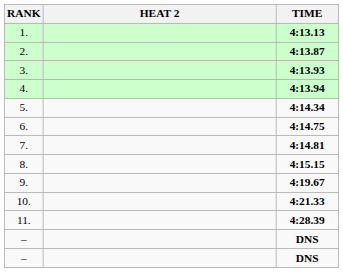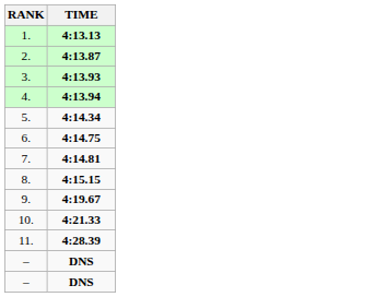- column: HEAT 2
